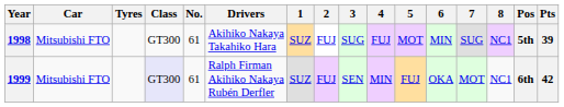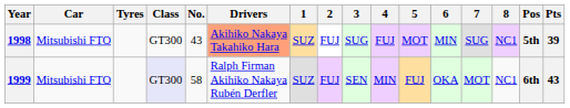1998 | No.: 61 -> 43
1998 | Drivers: no background -> lightsalmon background
1999 | No.: 61 -> 58
1999 | Pts: 42 -> 43
